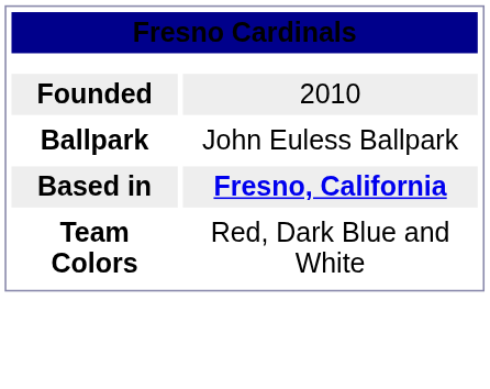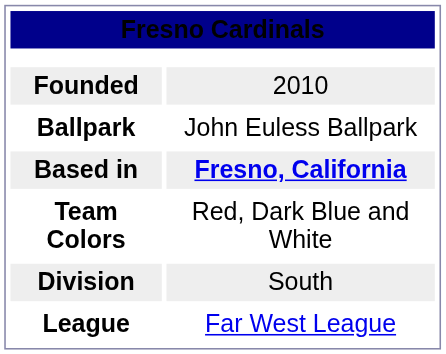+ row: Division | South
+ row: League | Far West League
